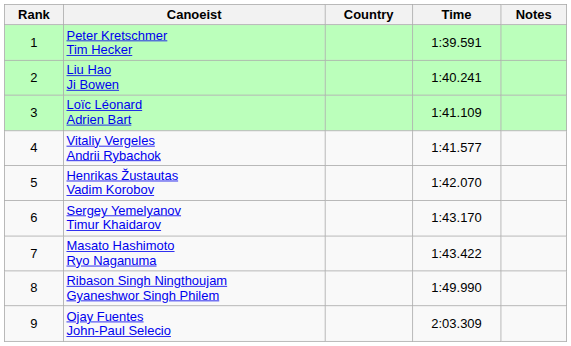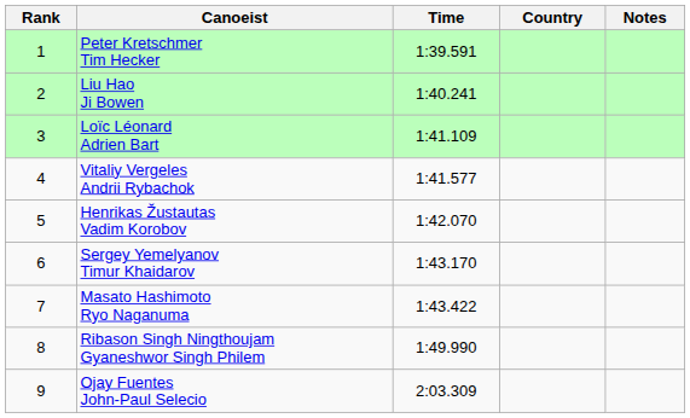columns swapped: Country <-> Time
